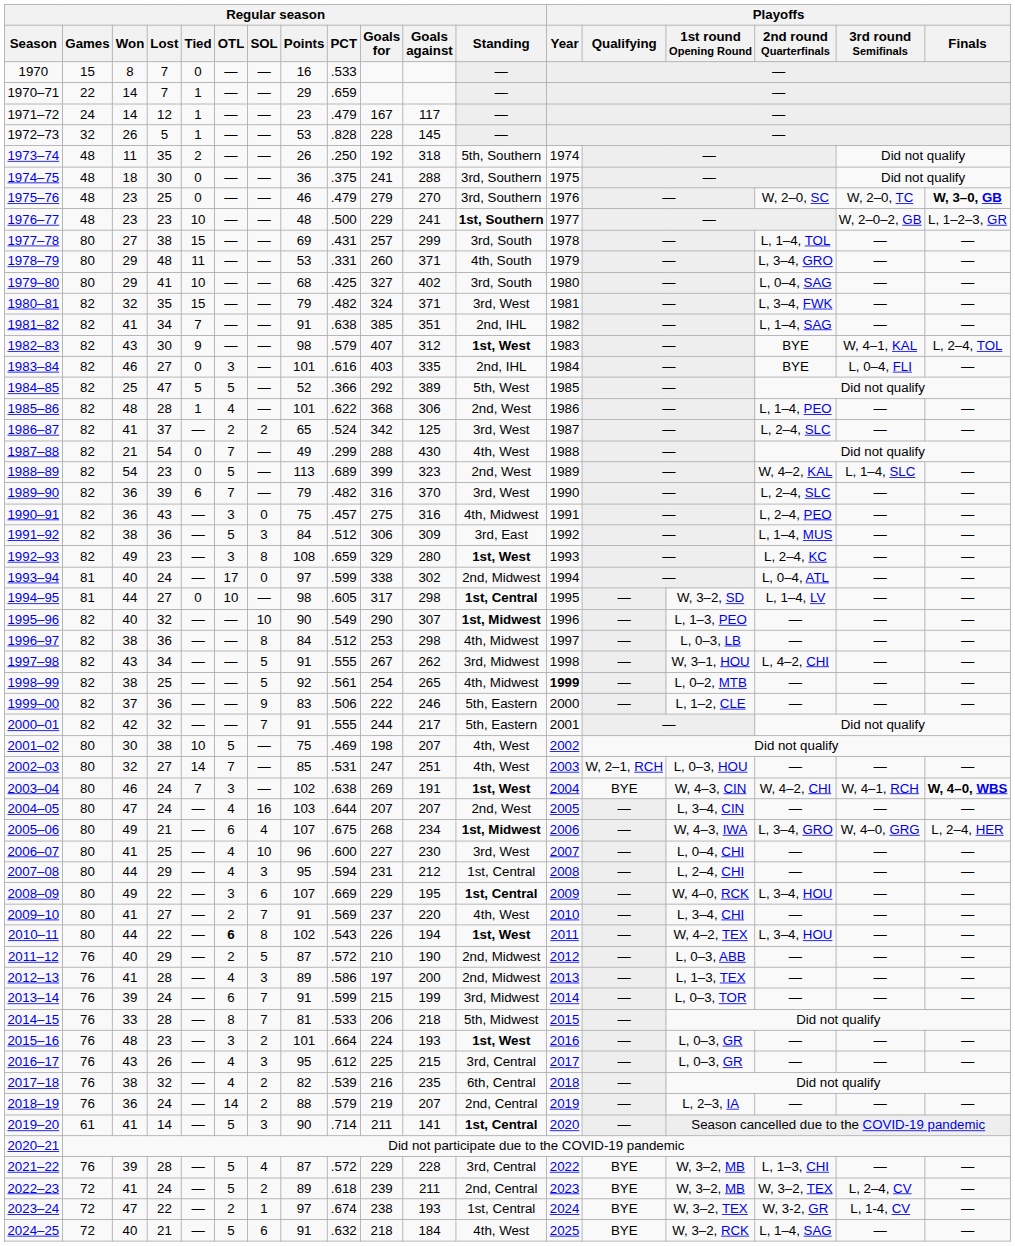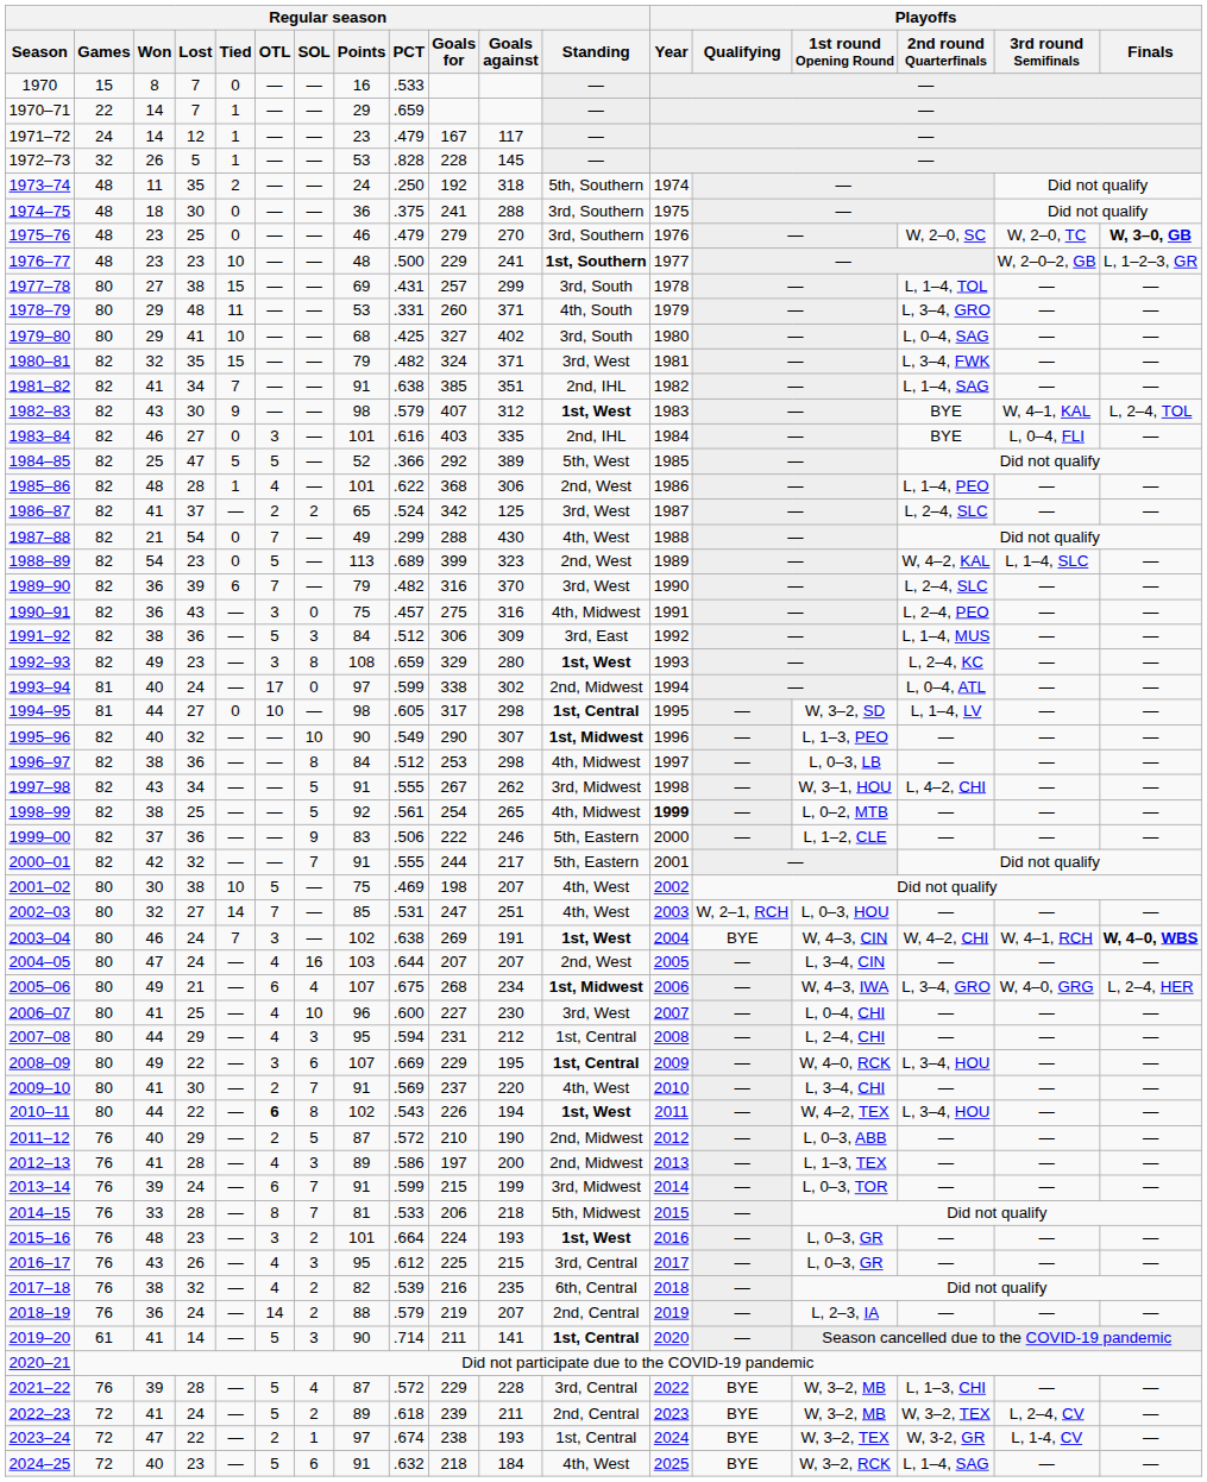1973–74 | Regular season / Points: 26 -> 24
2009–10 | Regular season / Lost: 27 -> 30
2024–25 | Regular season / Lost: 21 -> 23
